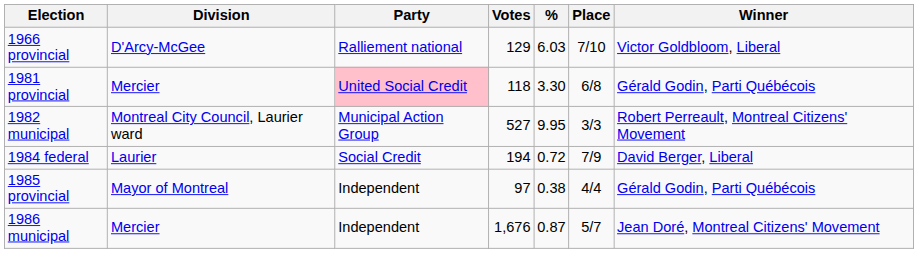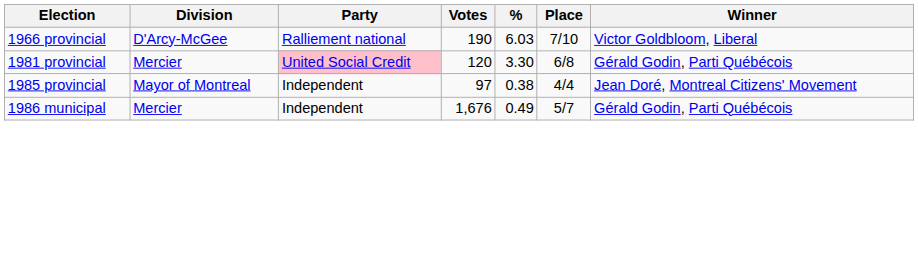1966 provincial | Votes: 129 -> 190
1981 provincial | Votes: 118 -> 120
- row: 1982 municipal | Montreal City Council, Laurier ward | Municipal Action Group | 527 | 9.95 | 3/3 | Robert Perreault, Montreal Citizens' Movement
- row: 1984 federal | Laurier | Social Credit | 194 | 0.72 | 7/9 | David Berger, Liberal
1985 provincial | Winner: Gérald Godin, Parti Québécois -> Jean Doré, Montreal Citizens' Movement
1986 municipal | %: 0.87 -> 0.49
1986 municipal | Winner: Jean Doré, Montreal Citizens' Movement -> Gérald Godin, Parti Québécois
